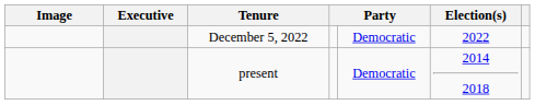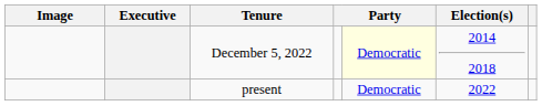December 5, 2022 | column 5: no background -> lightyellow background
December 5, 2022 | Election(s): 2022 -> 2014 2018
present | Election(s): 2014 2018 -> 2022
